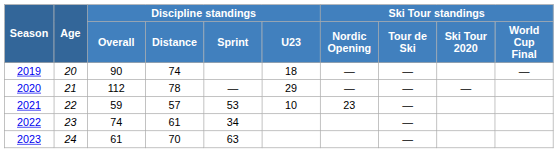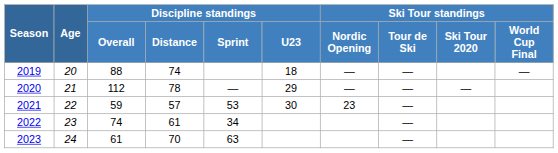2019 | Discipline standings / Overall: 90 -> 88
2021 | Discipline standings / U23: 10 -> 30
